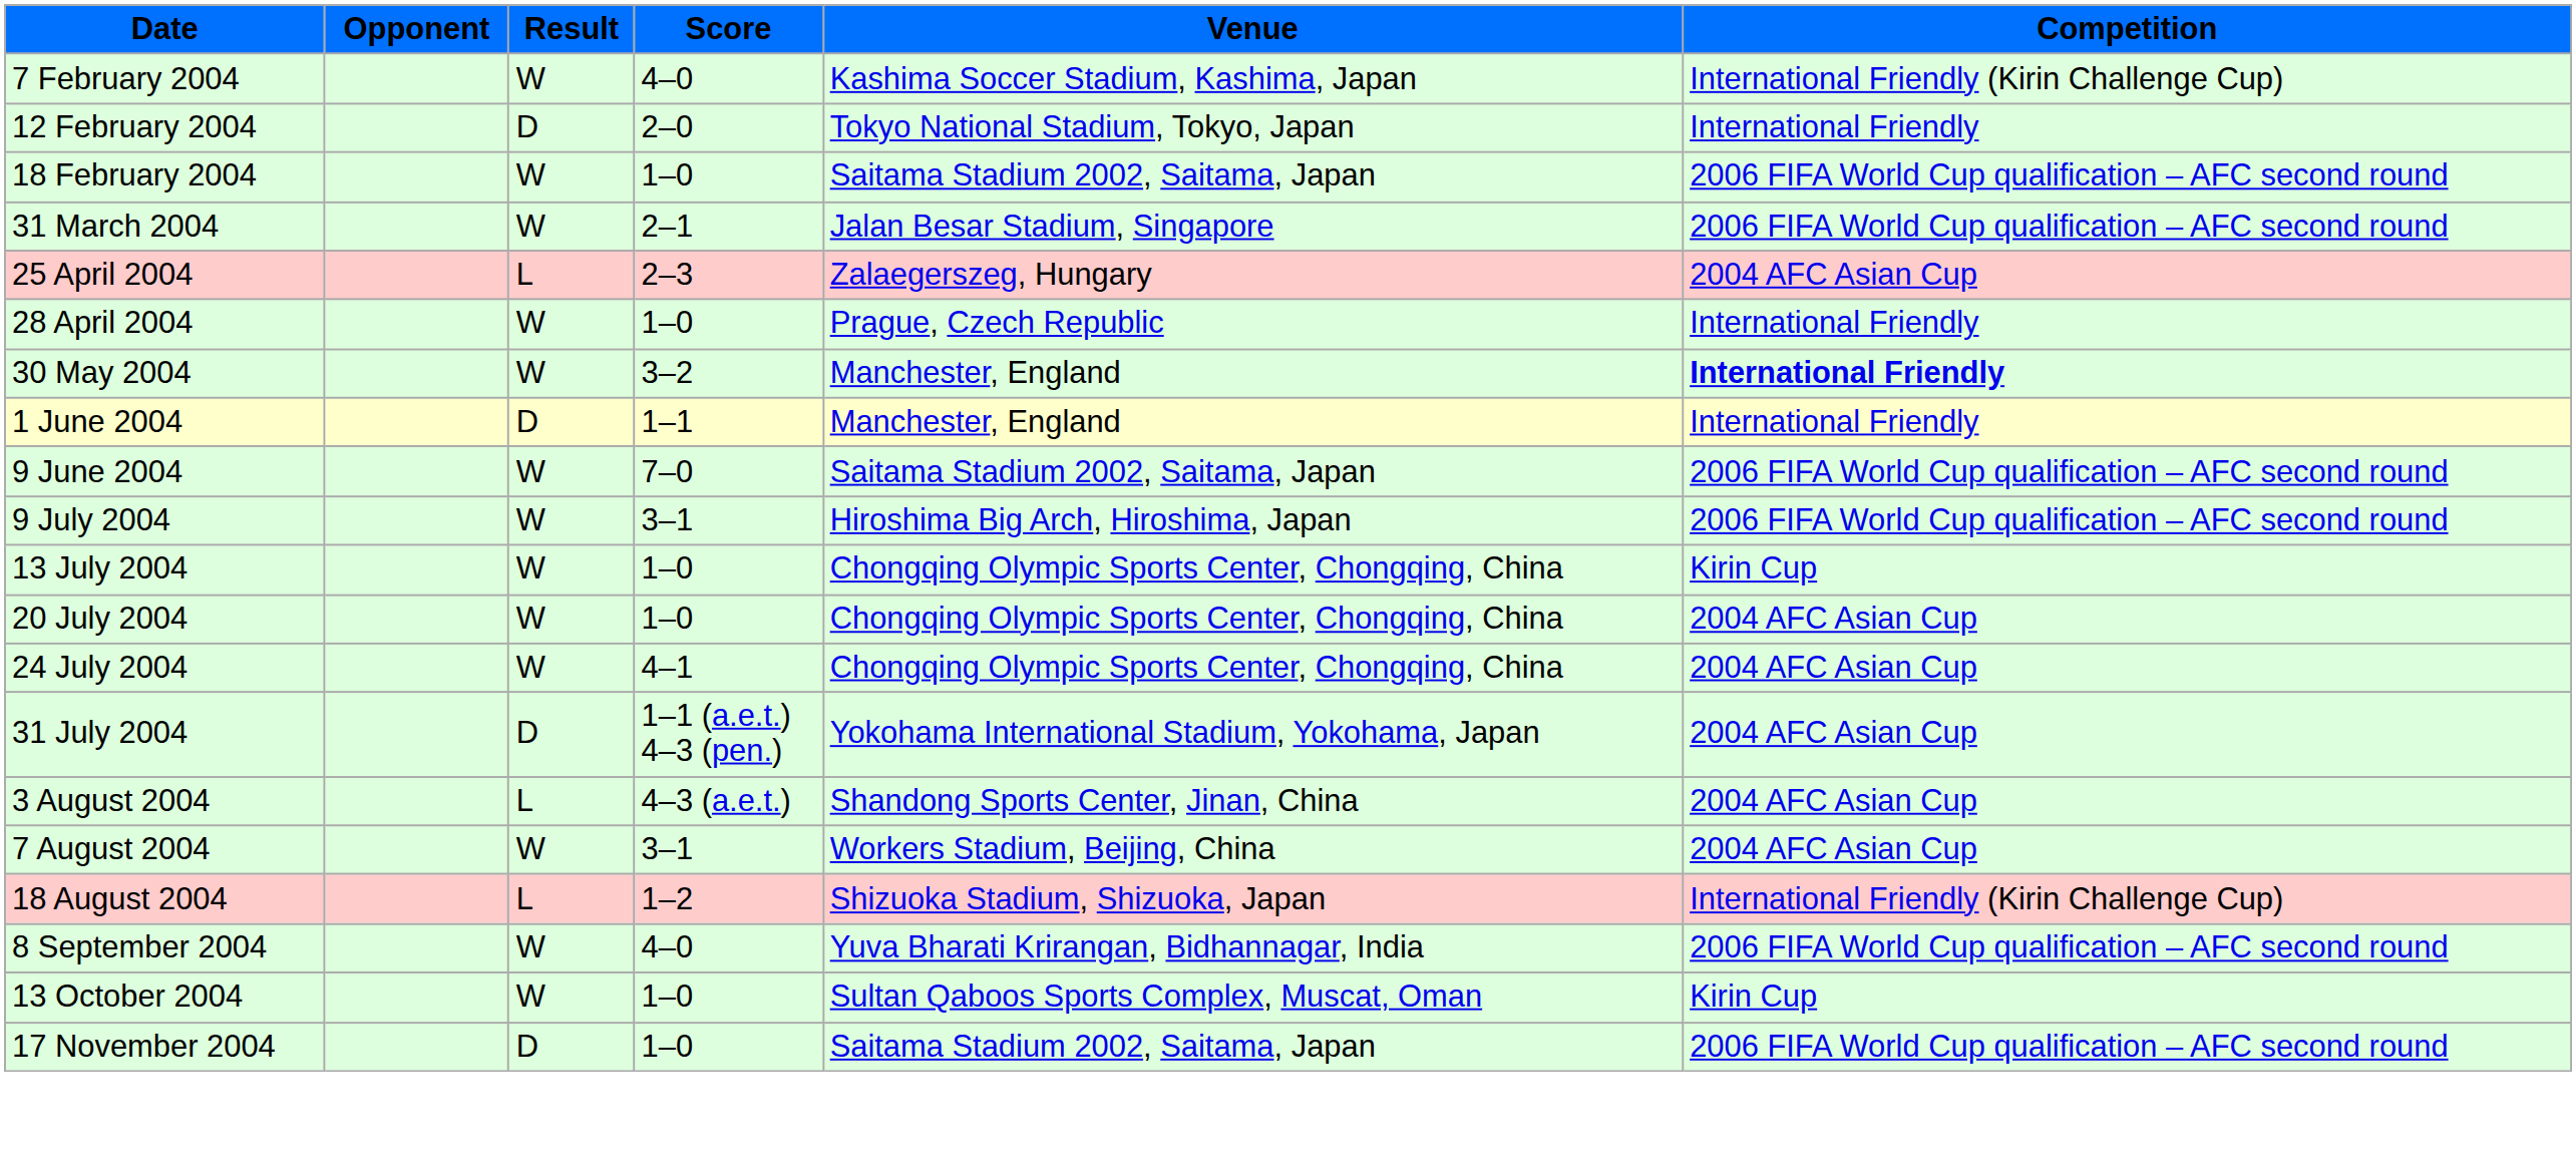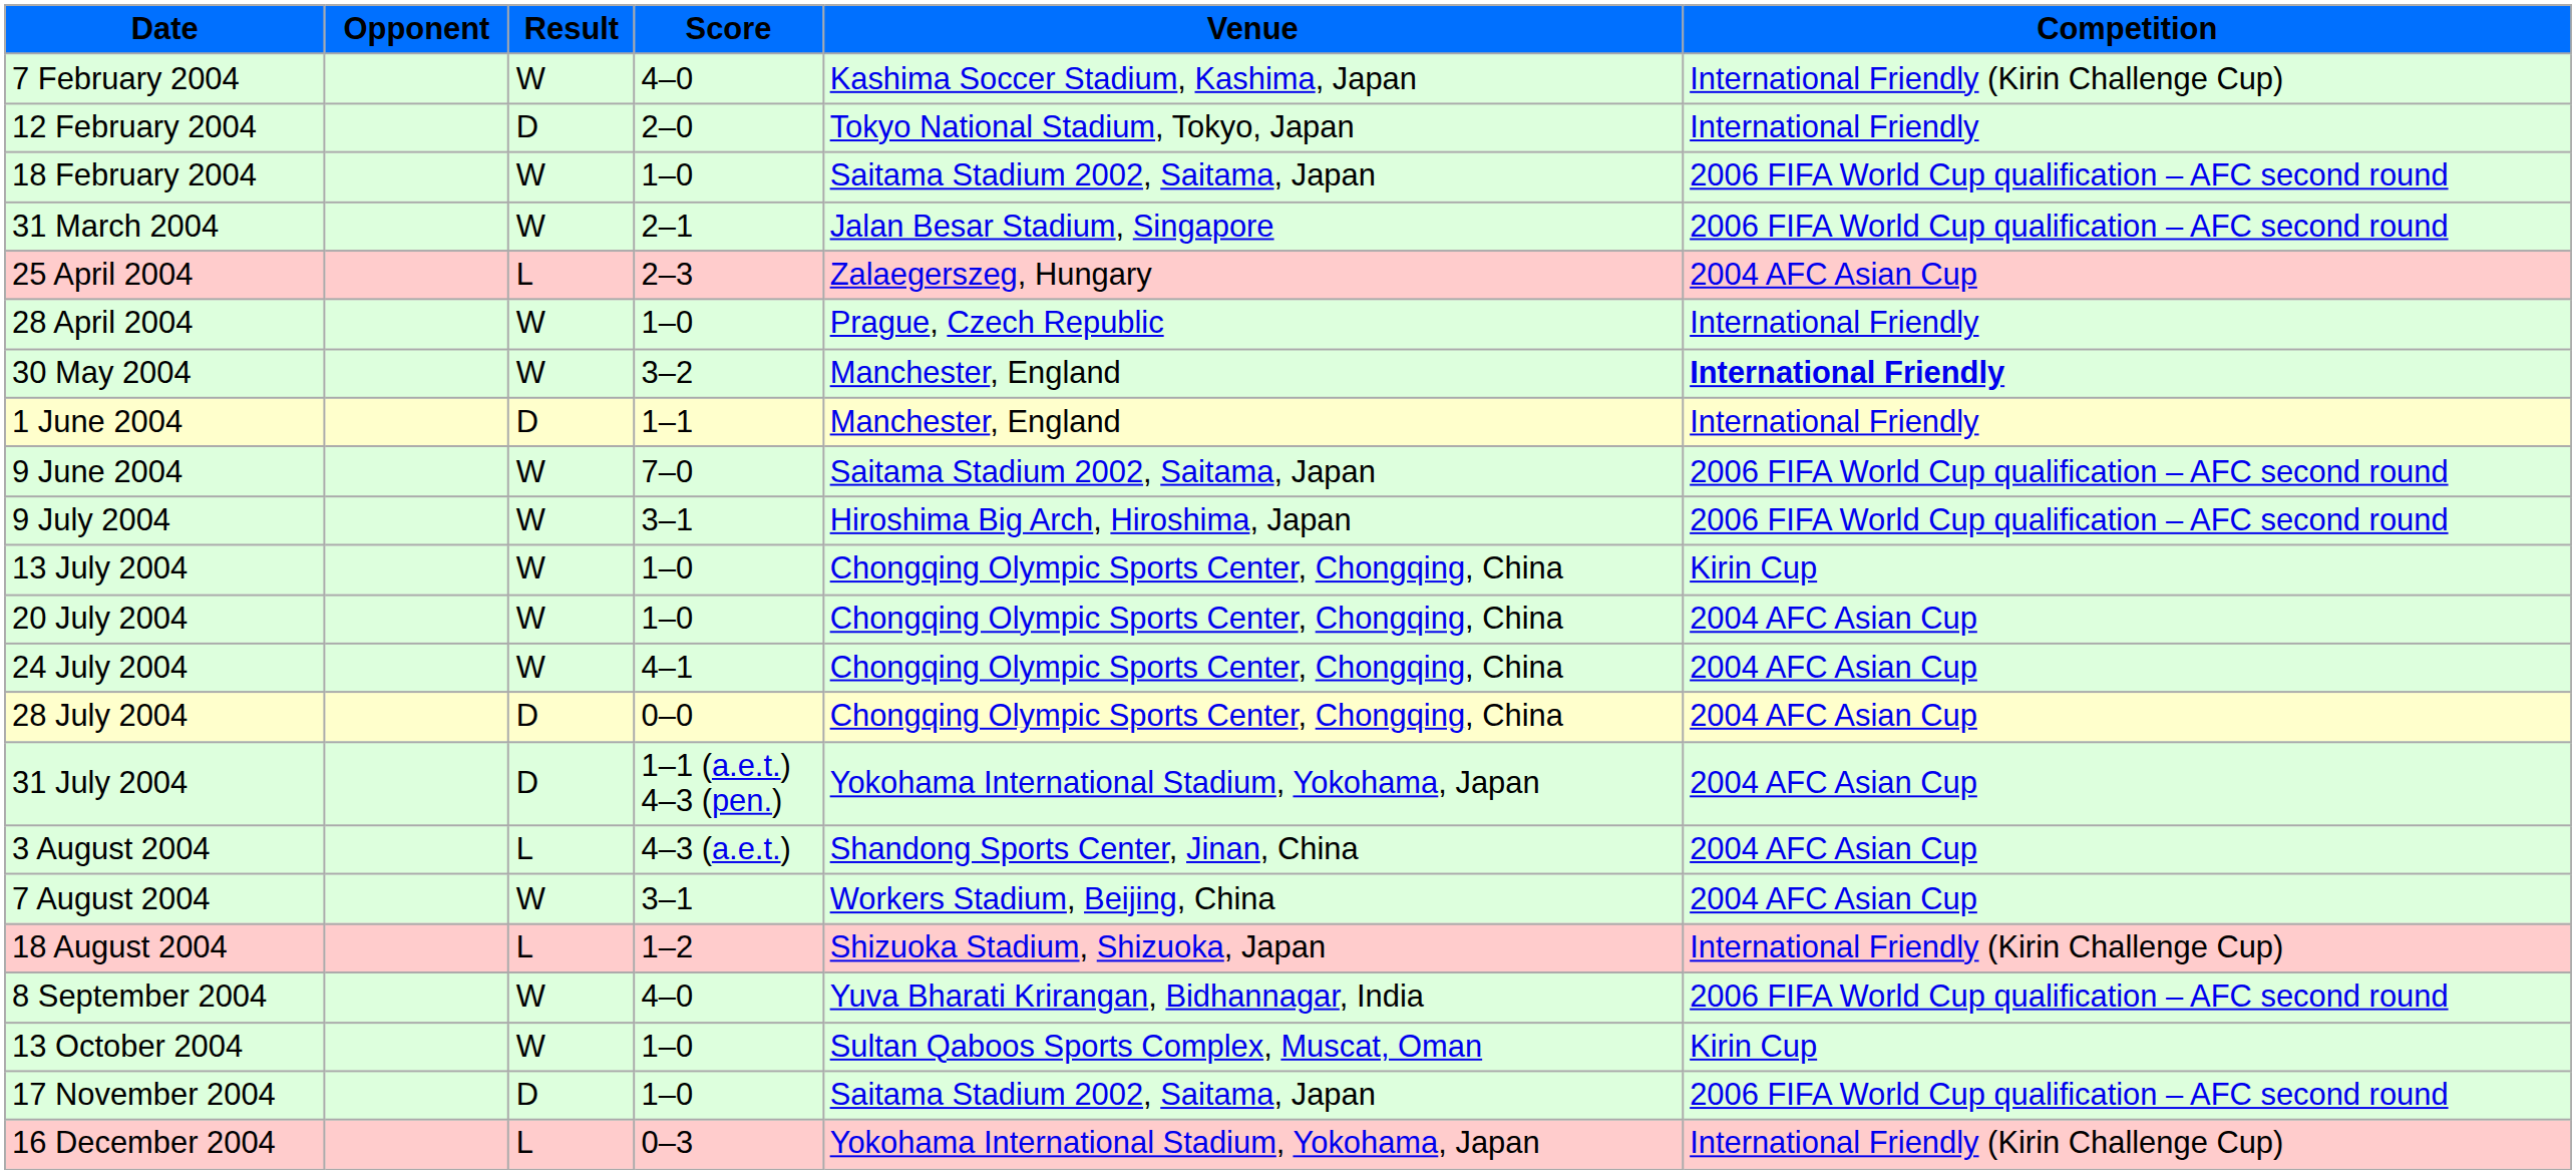+ row: 28 July 2004 | D | 0–0 | Chongqing Olympic Sports Center, Chongqing, China | 2004 AFC Asian Cup
+ row: 16 December 2004 | L | 0–3 | Yokohama International Stadium, Yokohama, Japan | International Friendly (Kirin Challenge Cup)
